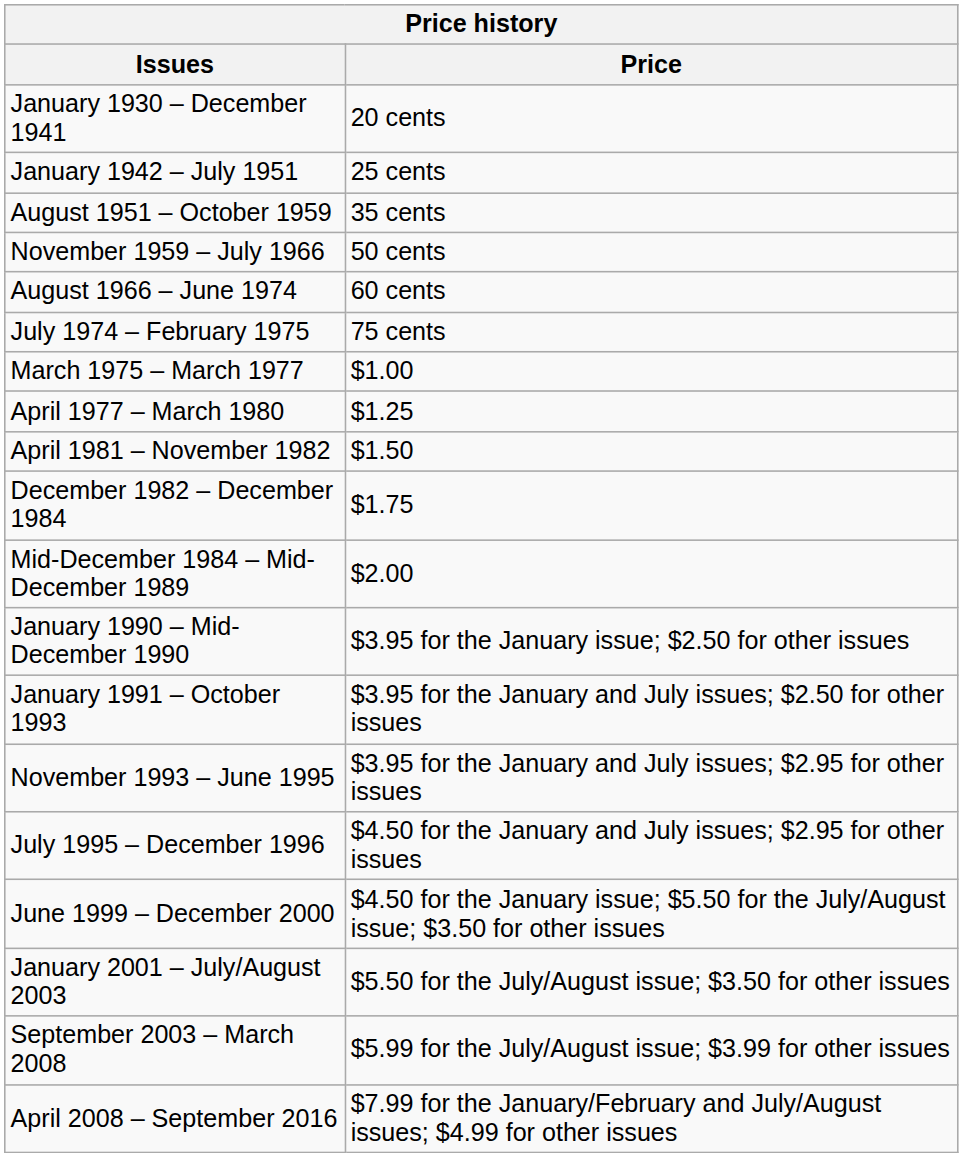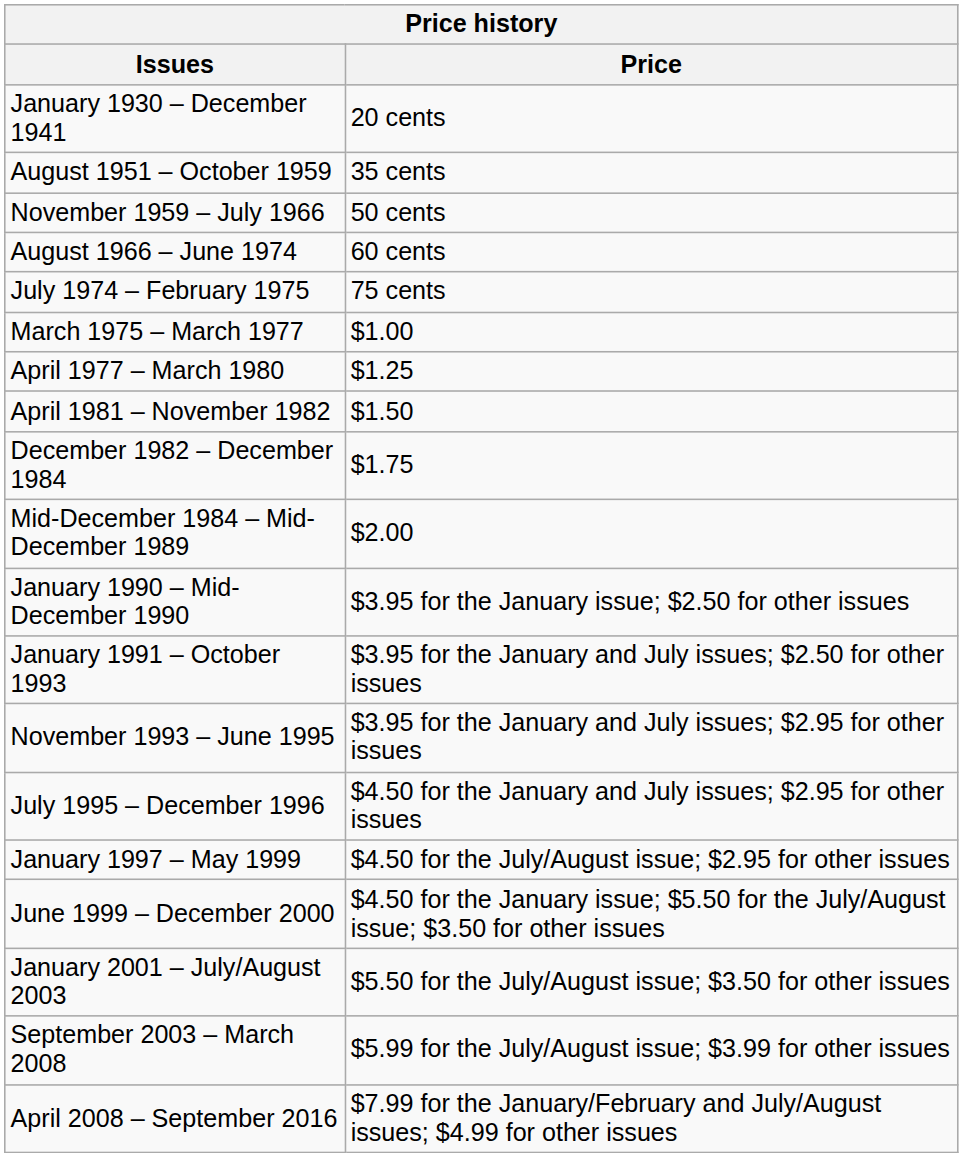- row: January 1942 – July 1951 | 25 cents
+ row: January 1997 – May 1999 | $4.50 for the July/August issue; $2.95 for other issues
